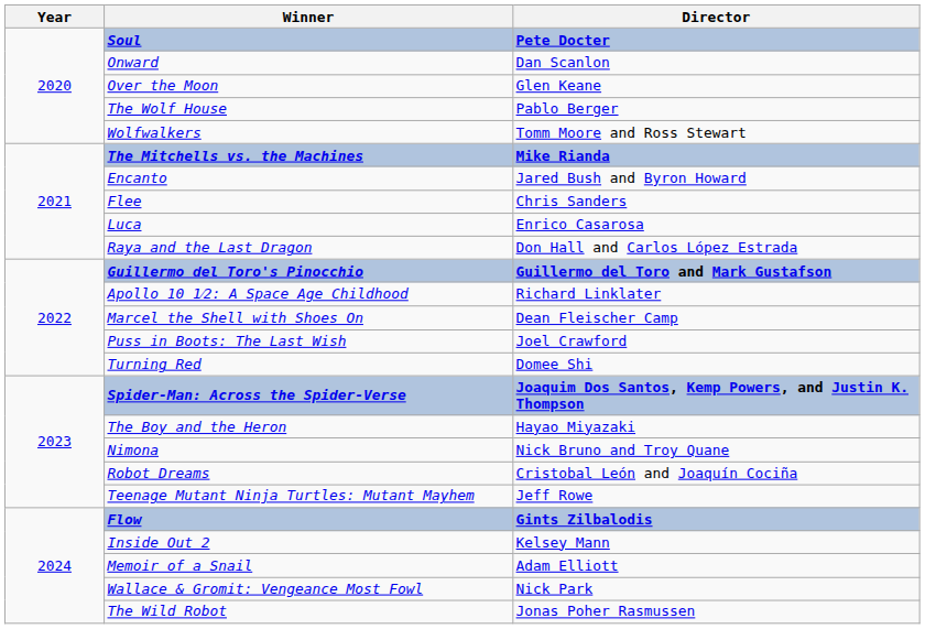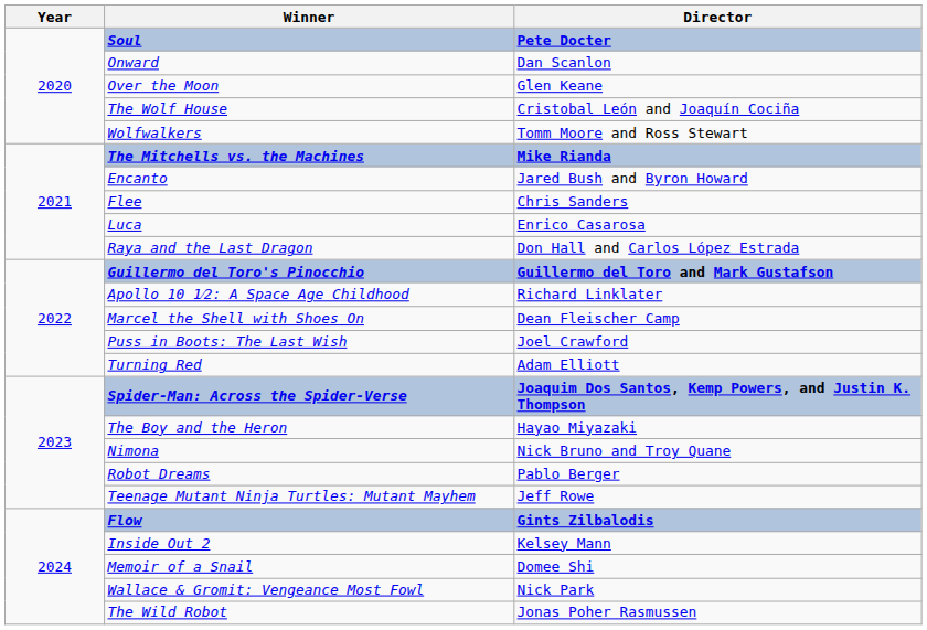The Wolf House | Director: Pablo Berger -> Cristobal León and Joaquín Cociña
Turning Red | Director: Domee Shi -> Adam Elliott
Robot Dreams | Director: Cristobal León and Joaquín Cociña -> Pablo Berger
Memoir of a Snail | Director: Adam Elliott -> Domee Shi
